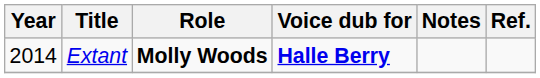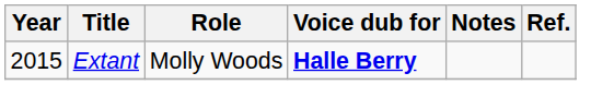Extant | Year: 2014 -> 2015
Extant | Role: bold -> normal
